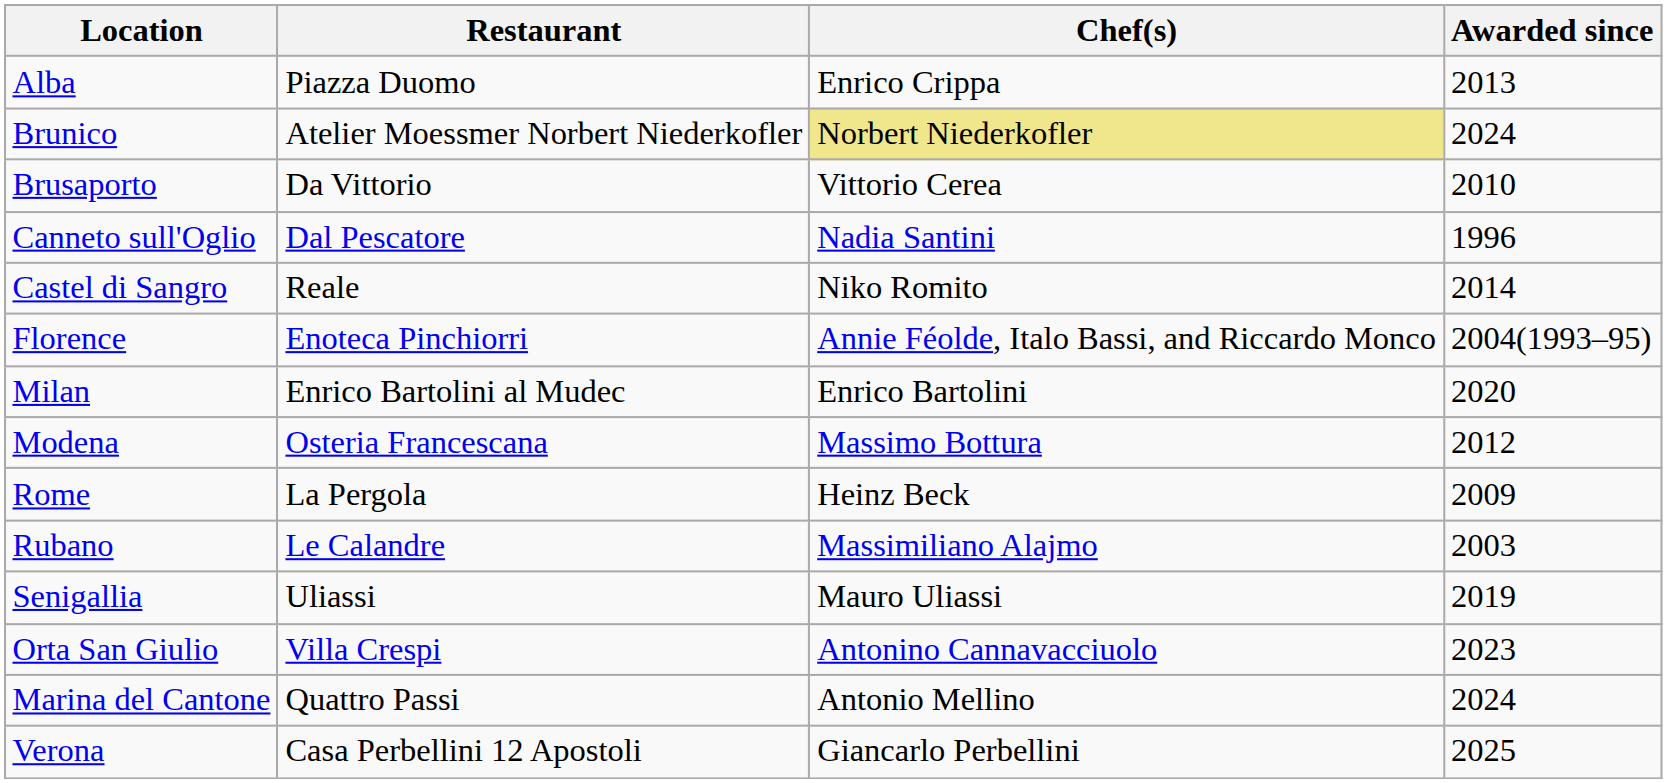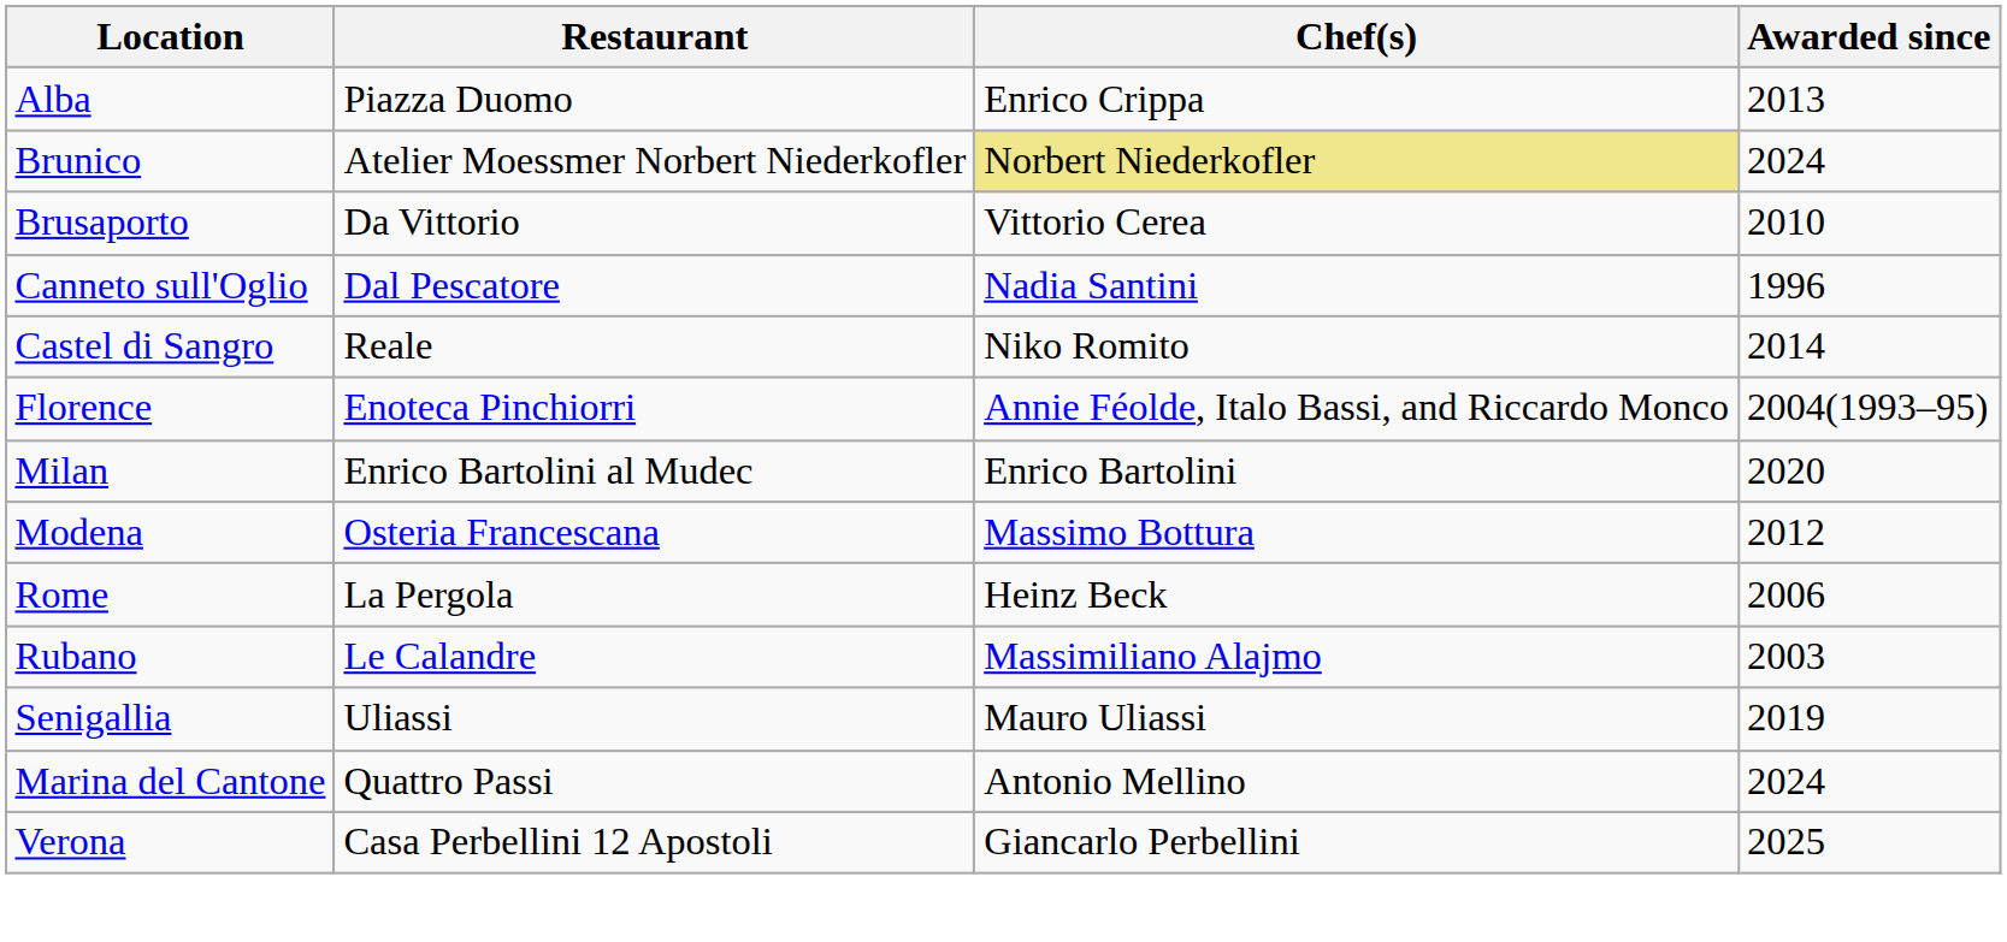Rome | Awarded since: 2009 -> 2006
- row: Orta San Giulio | Villa Crespi | Antonino Cannavacciuolo | 2023
